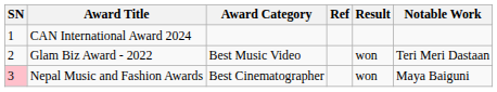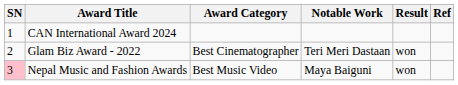columns swapped: Notable Work <-> Ref
Glam Biz Award - 2022 | Award Category: Best Music Video -> Best Cinematographer
Nepal Music and Fashion Awards | Award Category: Best Cinematographer -> Best Music Video
